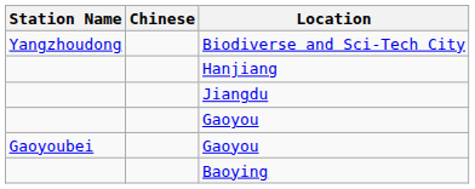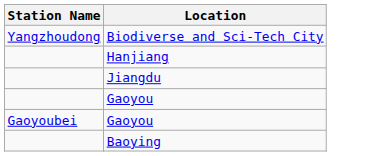- column: Chinese
